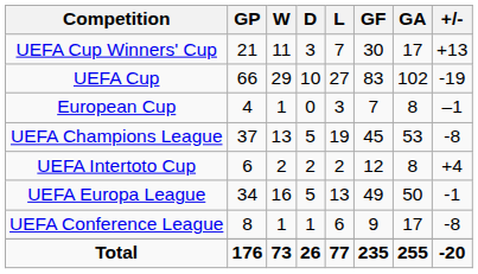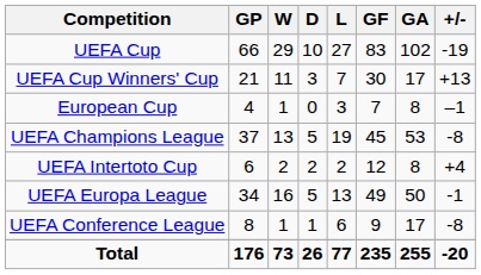rows swapped: UEFA Cup <-> UEFA Cup Winners' Cup
